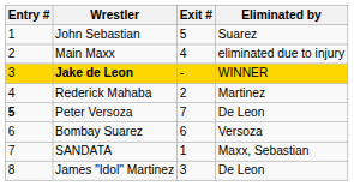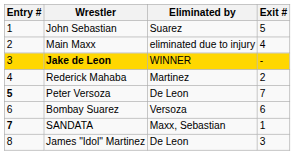columns swapped: Exit # <-> Eliminated by
SANDATA | Entry #: normal -> bold
